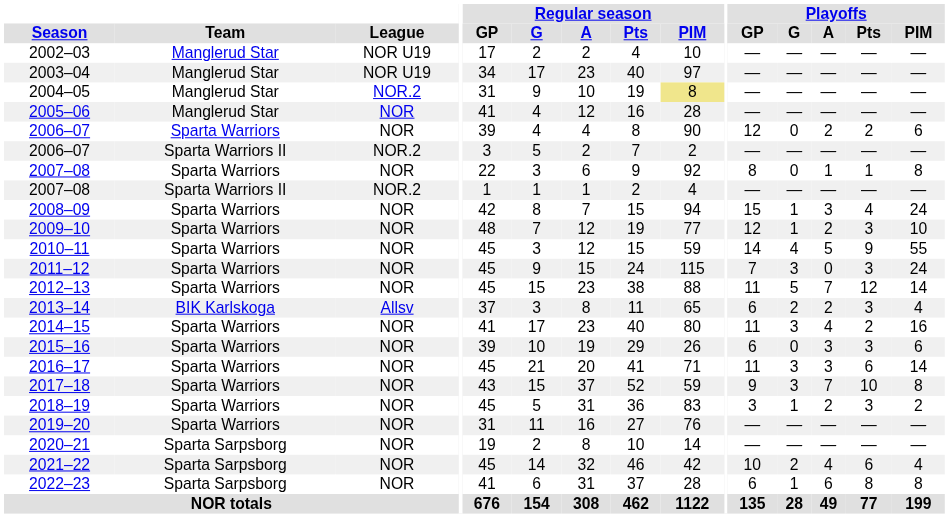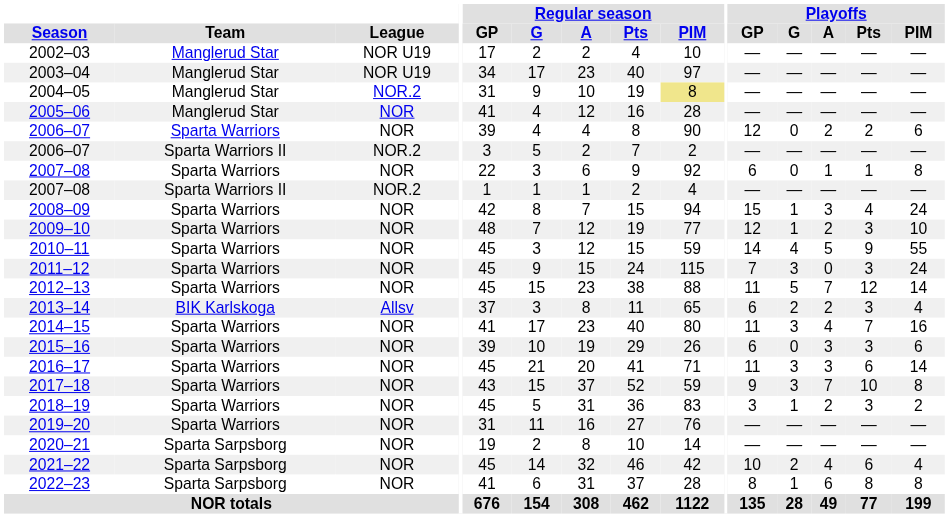2007–08 / Sparta Warriors | Playoffs / GP: 8 -> 6
2014–15 | Playoffs / Pts: 2 -> 7
2022–23 | Playoffs / GP: 6 -> 8
